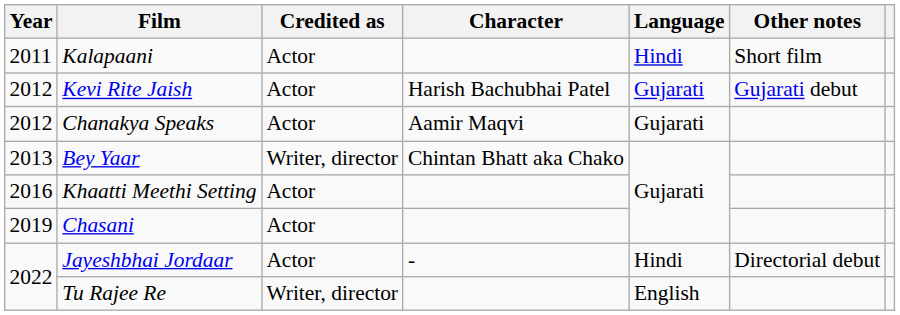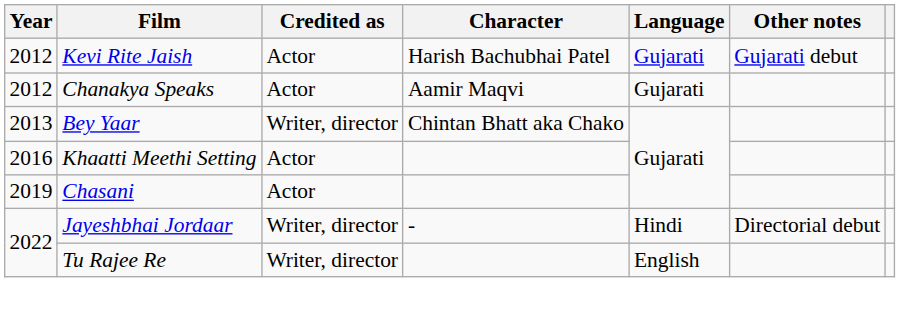- row: 2011 | Kalapaani | Actor | Hindi | Short film
Jayeshbhai Jordaar | Credited as: Actor -> Writer, director
